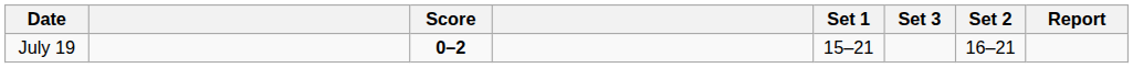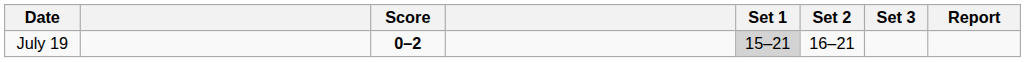columns swapped: Set 2 <-> Set 3
July 19 | Set 1: no background -> lightgrey background
